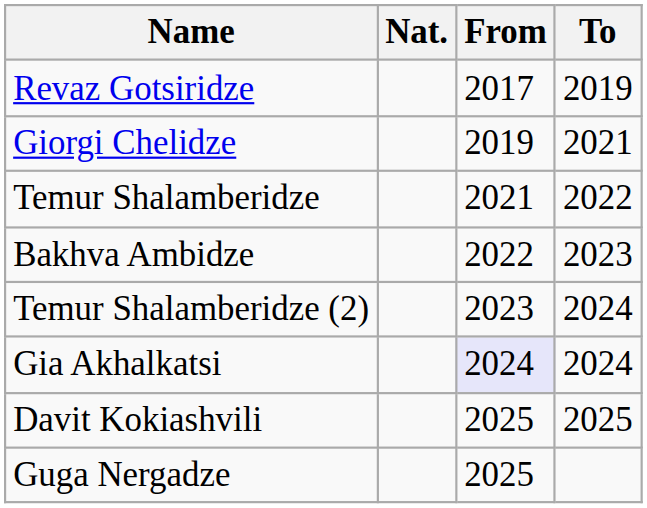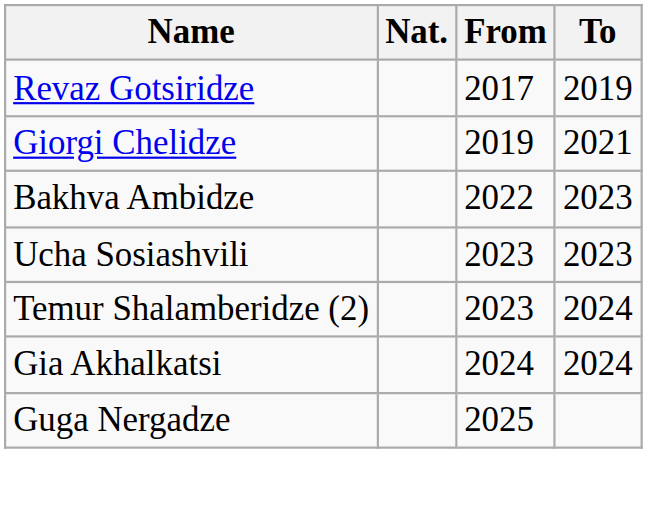- row: Temur Shalamberidze | 2021 | 2022
+ row: Ucha Sosiashvili | 2023 | 2023
Gia Akhalkatsi | From: lavender background -> no background
- row: Davit Kokiashvili | 2025 | 2025
